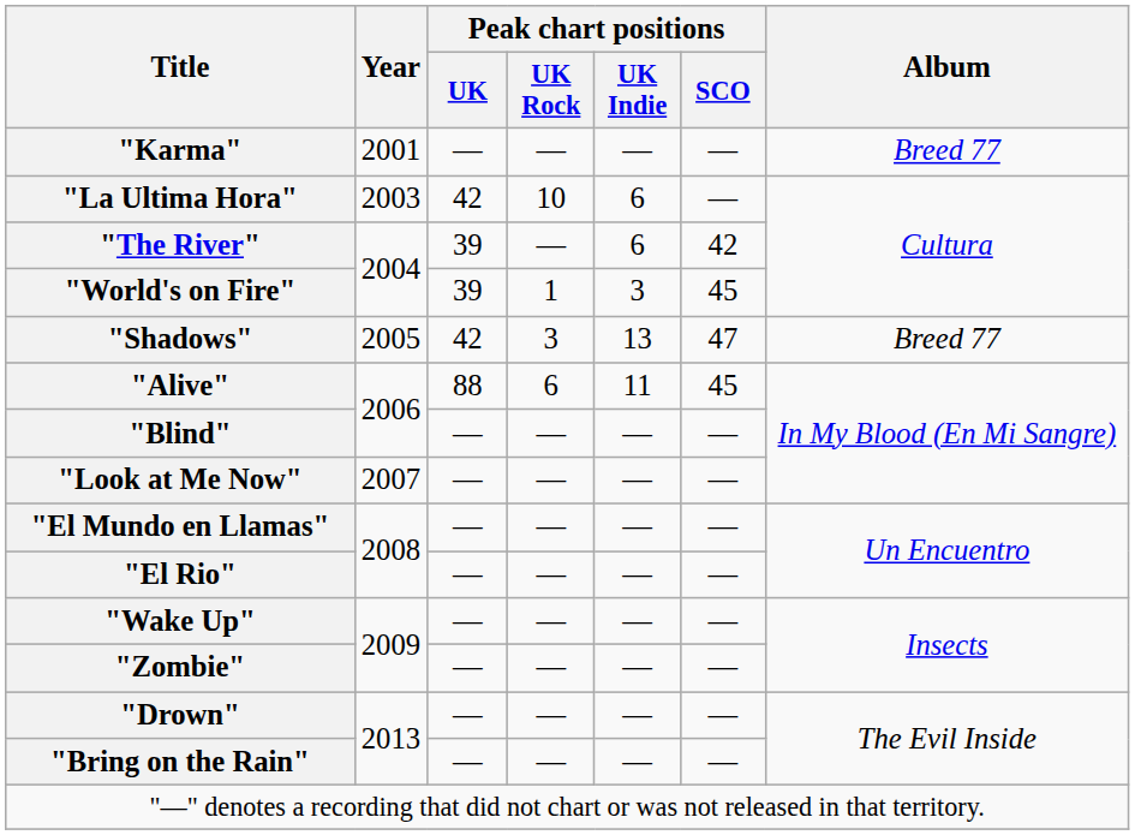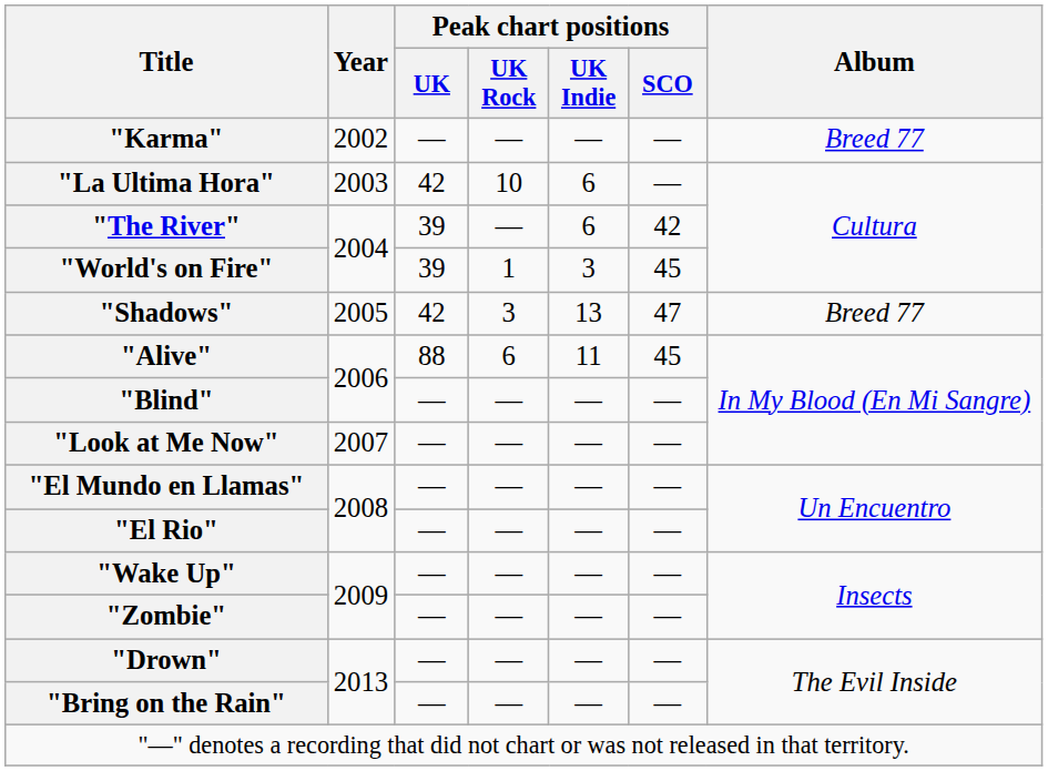"Karma" | Year: 2001 -> 2002
